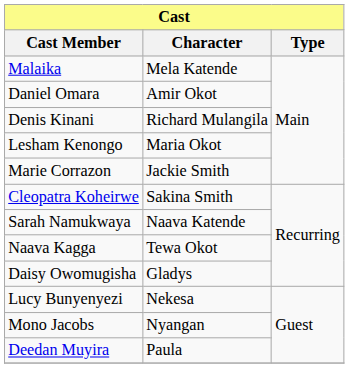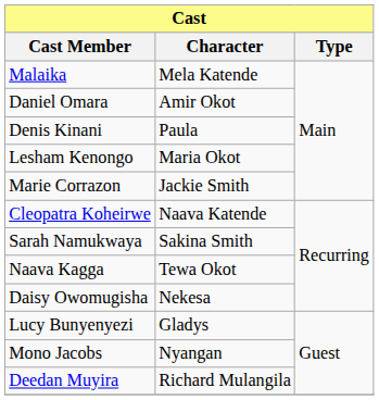Denis Kinani | Character: Richard Mulangila -> Paula
Cleopatra Koheirwe | Character: Sakina Smith -> Naava Katende
Sarah Namukwaya | Character: Naava Katende -> Sakina Smith
Daisy Owomugisha | Character: Gladys -> Nekesa
Lucy Bunyenyezi | Character: Nekesa -> Gladys
Deedan Muyira | Character: Paula -> Richard Mulangila
